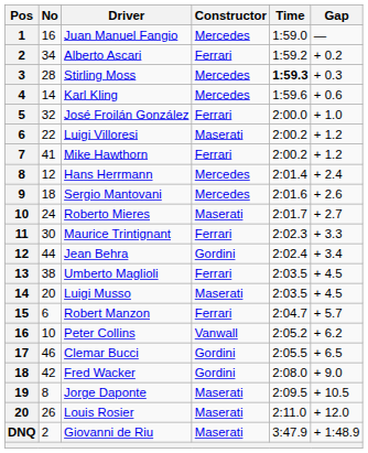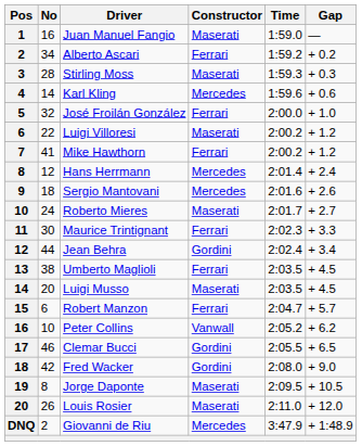Juan Manuel Fangio | Constructor: Mercedes -> Maserati
Stirling Moss | Constructor: Mercedes -> Maserati
Stirling Moss | Time: bold -> normal
Giovanni de Riu | Constructor: Maserati -> Mercedes
